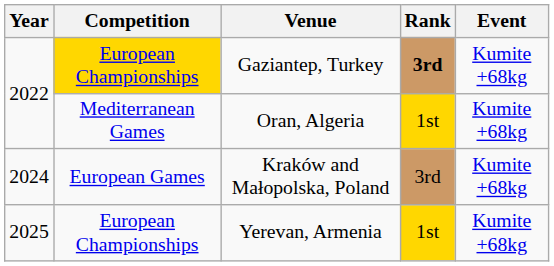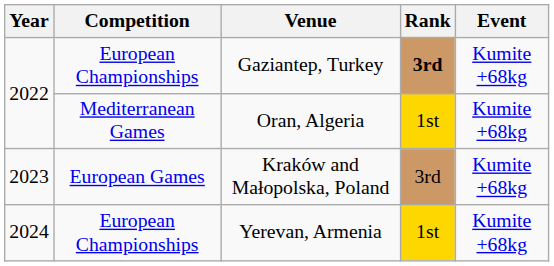Gaziantep, Turkey | Competition: gold background -> no background
Kraków and Małopolska, Poland | Year: 2024 -> 2023
Yerevan, Armenia | Year: 2025 -> 2024
